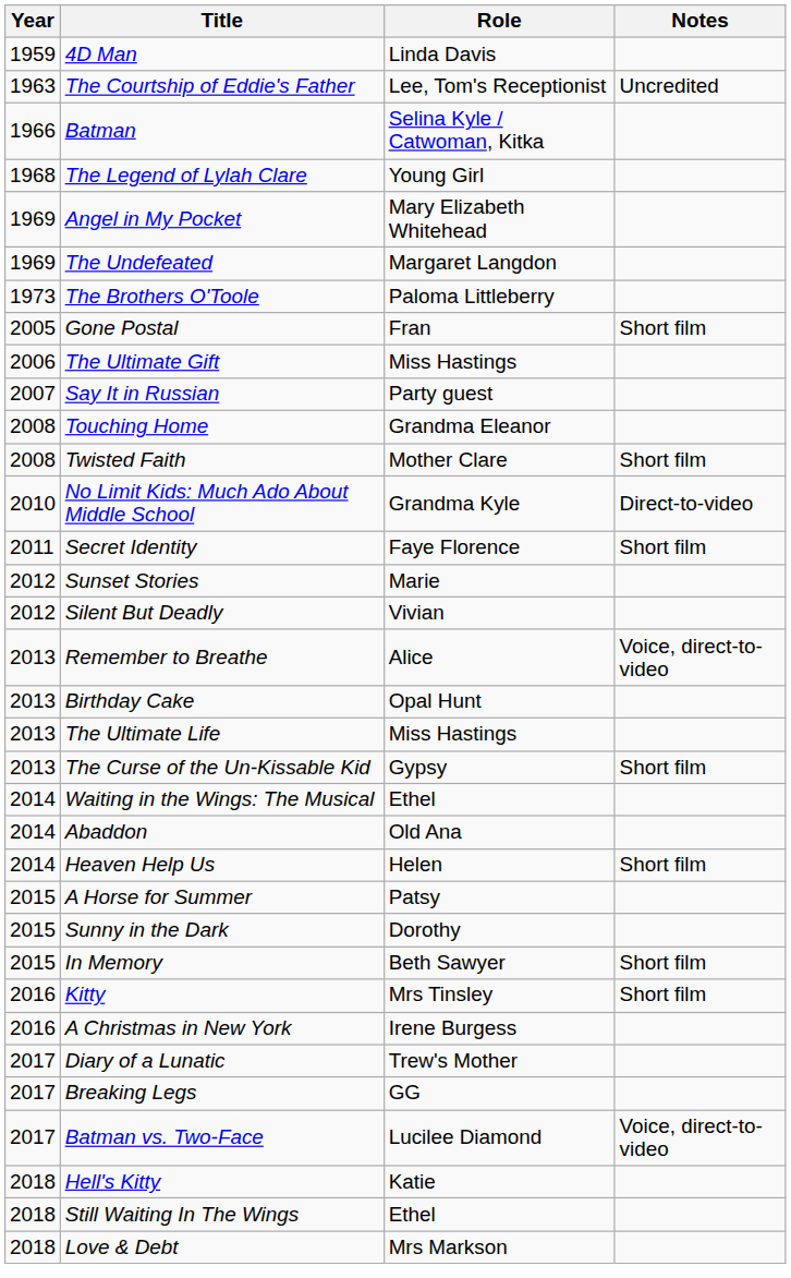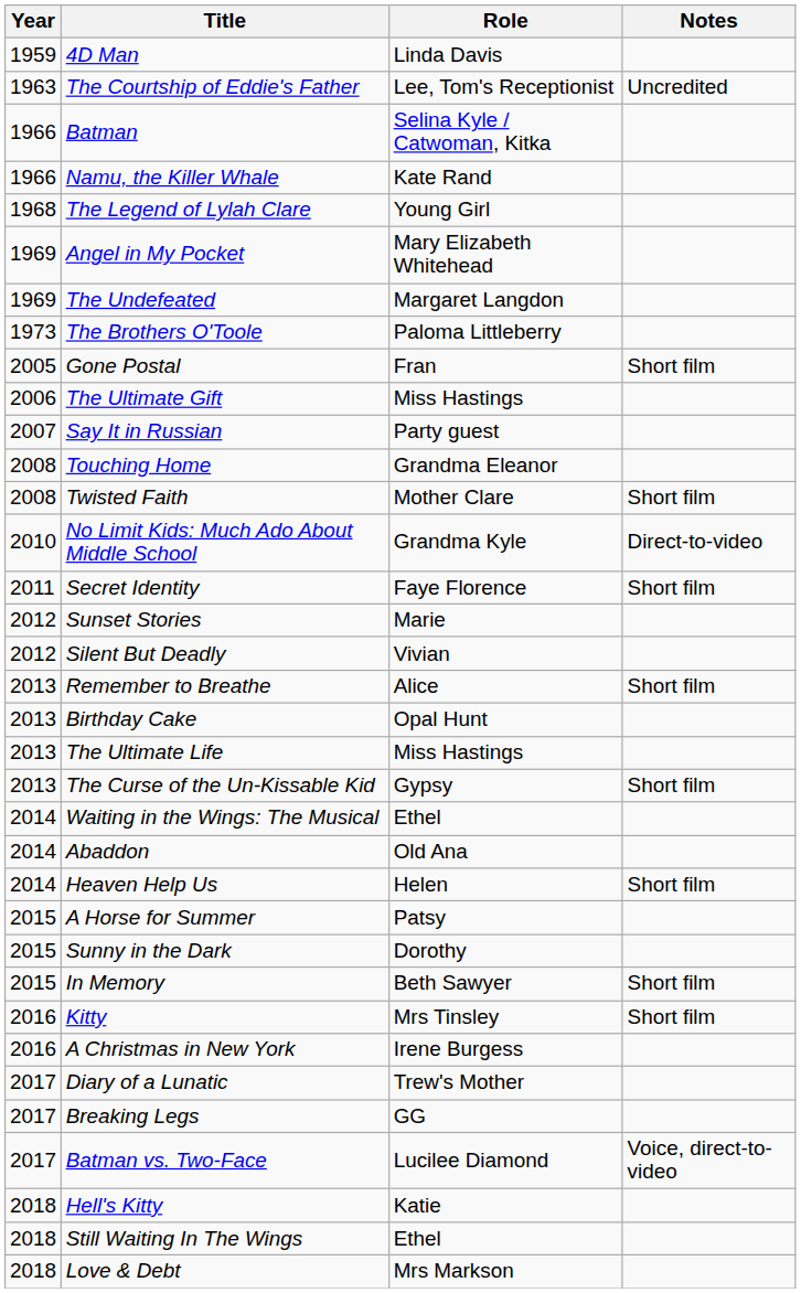+ row: 1966 | Namu, the Killer Whale | Kate Rand
Remember to Breathe | Notes: Voice, direct-to-video -> Short film
